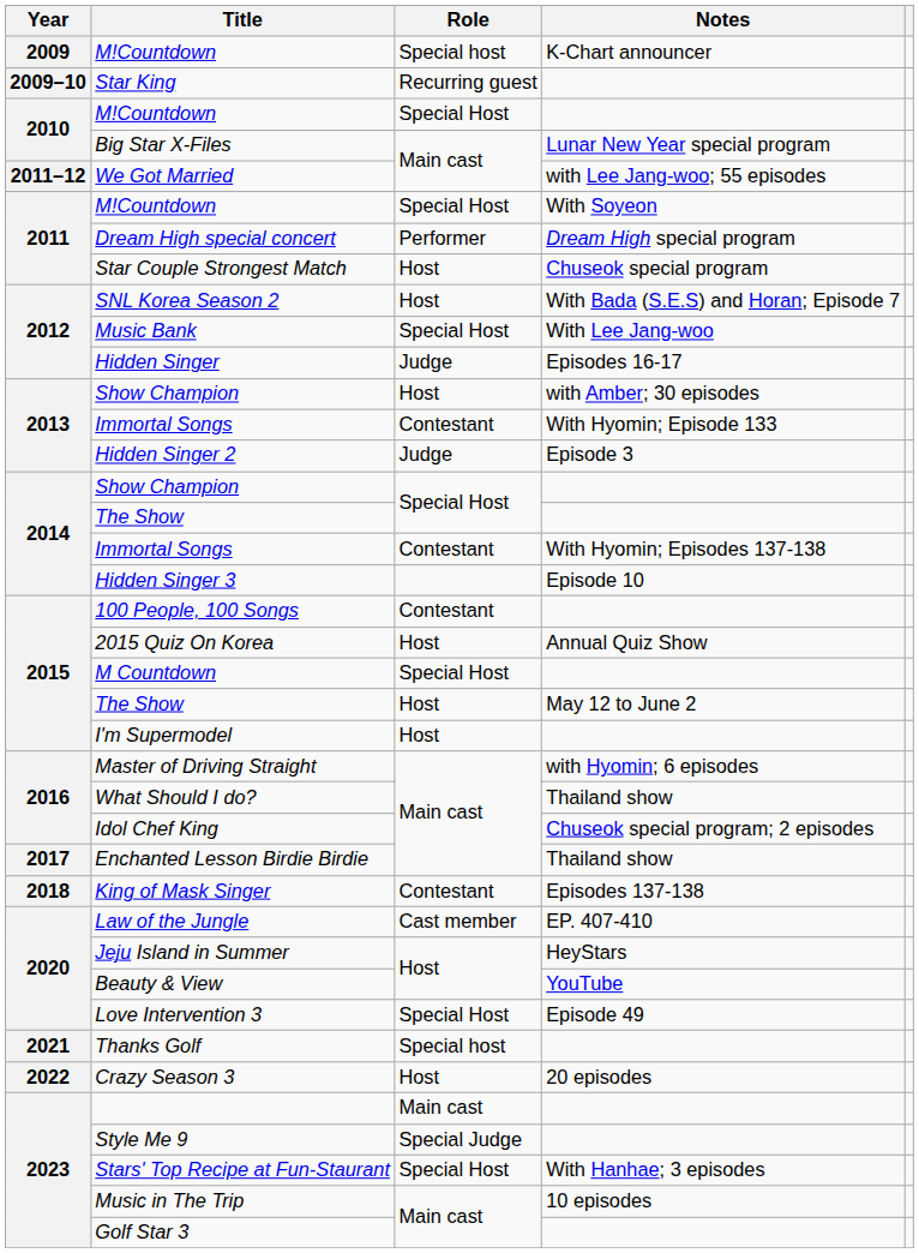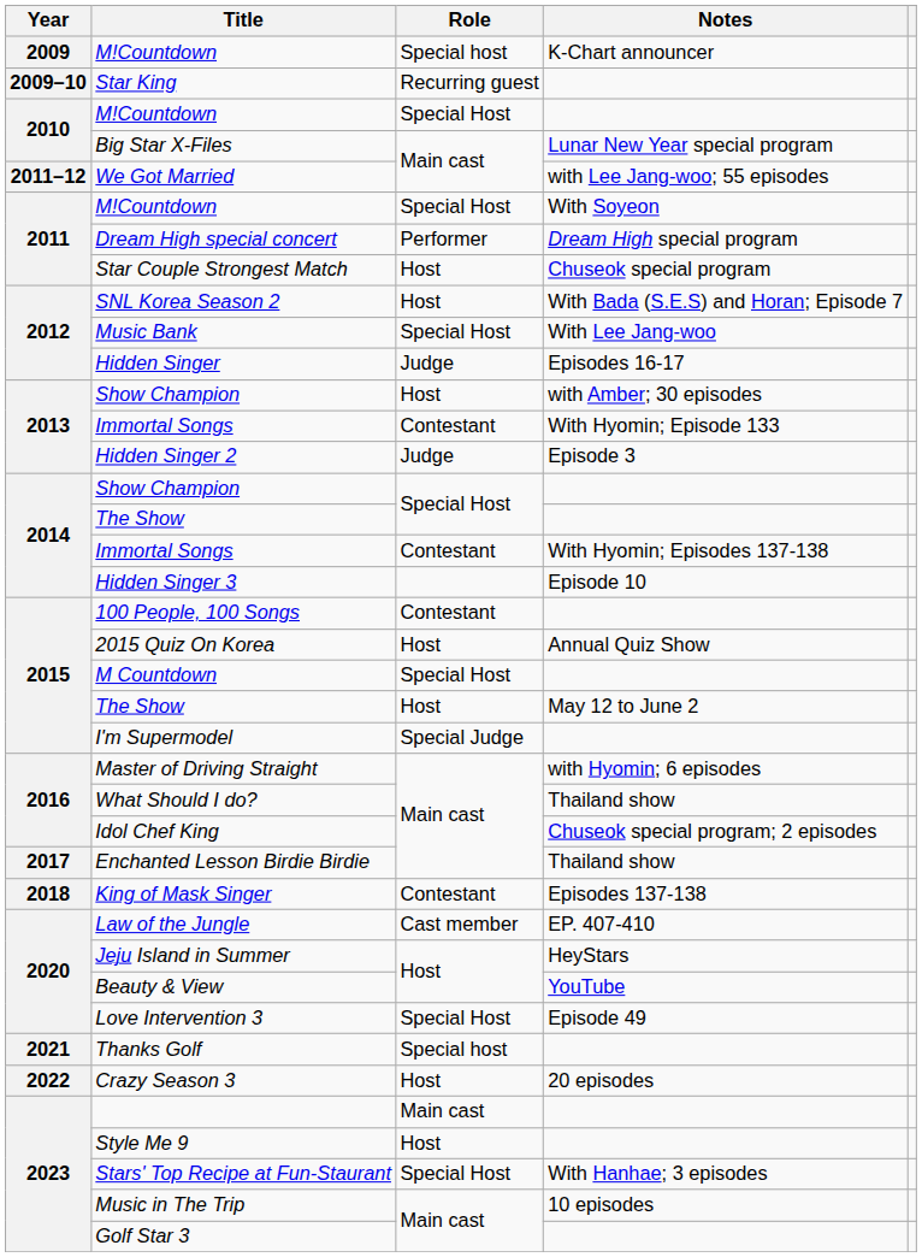I'm Supermodel | Role: Host -> Special Judge
Style Me 9 | Role: Special Judge -> Host
